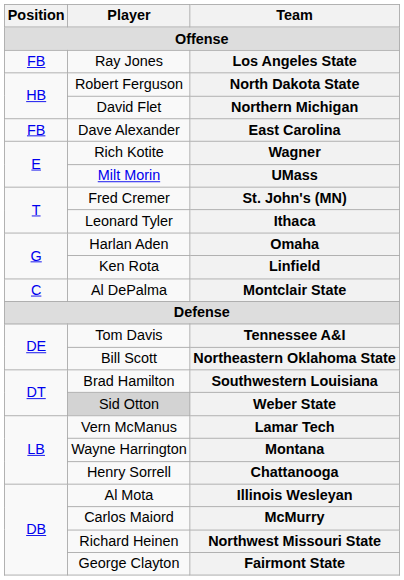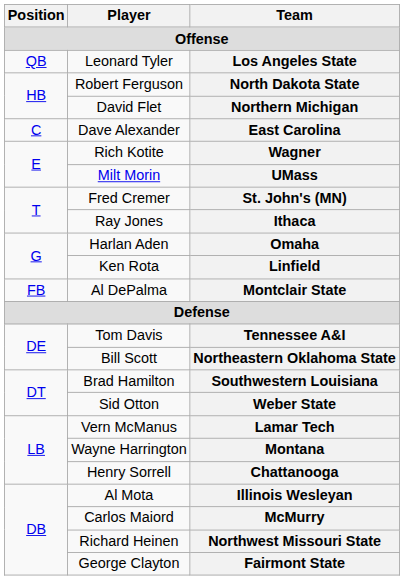Los Angeles State | Position: FB -> QB
Los Angeles State | Player: Ray Jones -> Leonard Tyler
East Carolina | Position: FB -> C
Ithaca | Player: Leonard Tyler -> Ray Jones
Montclair State | Position: C -> FB
Weber State | Player: lightgrey background -> no background
